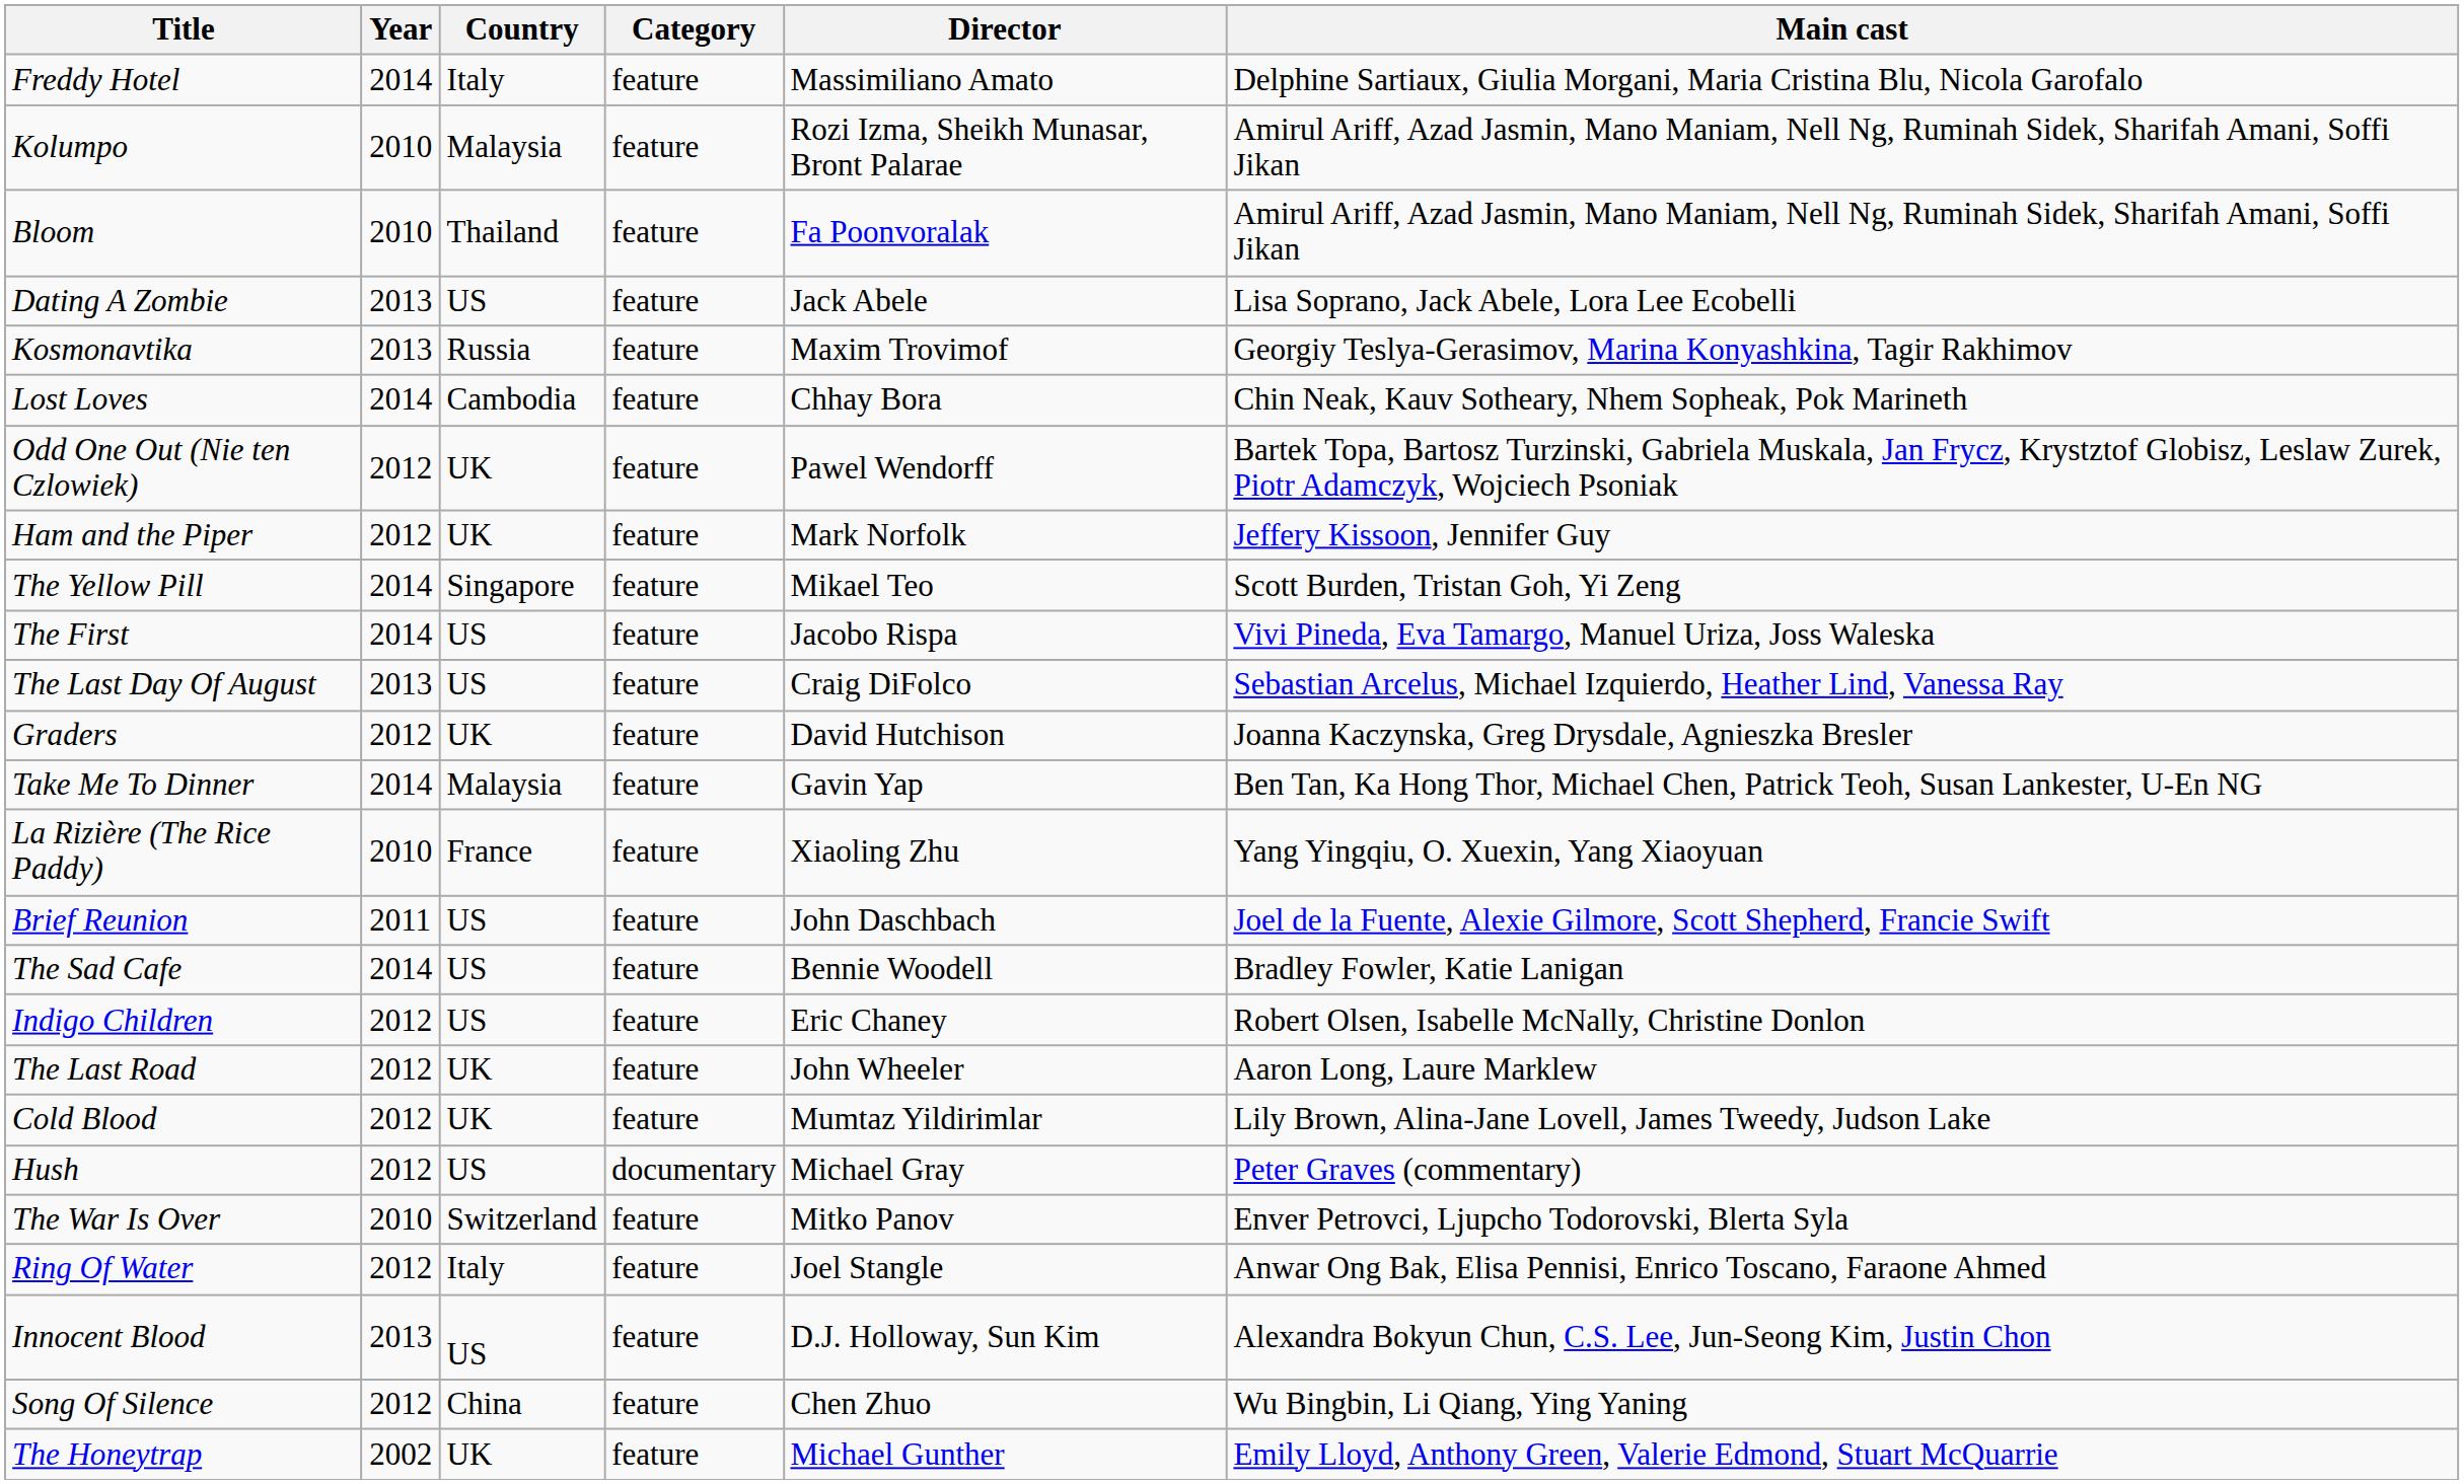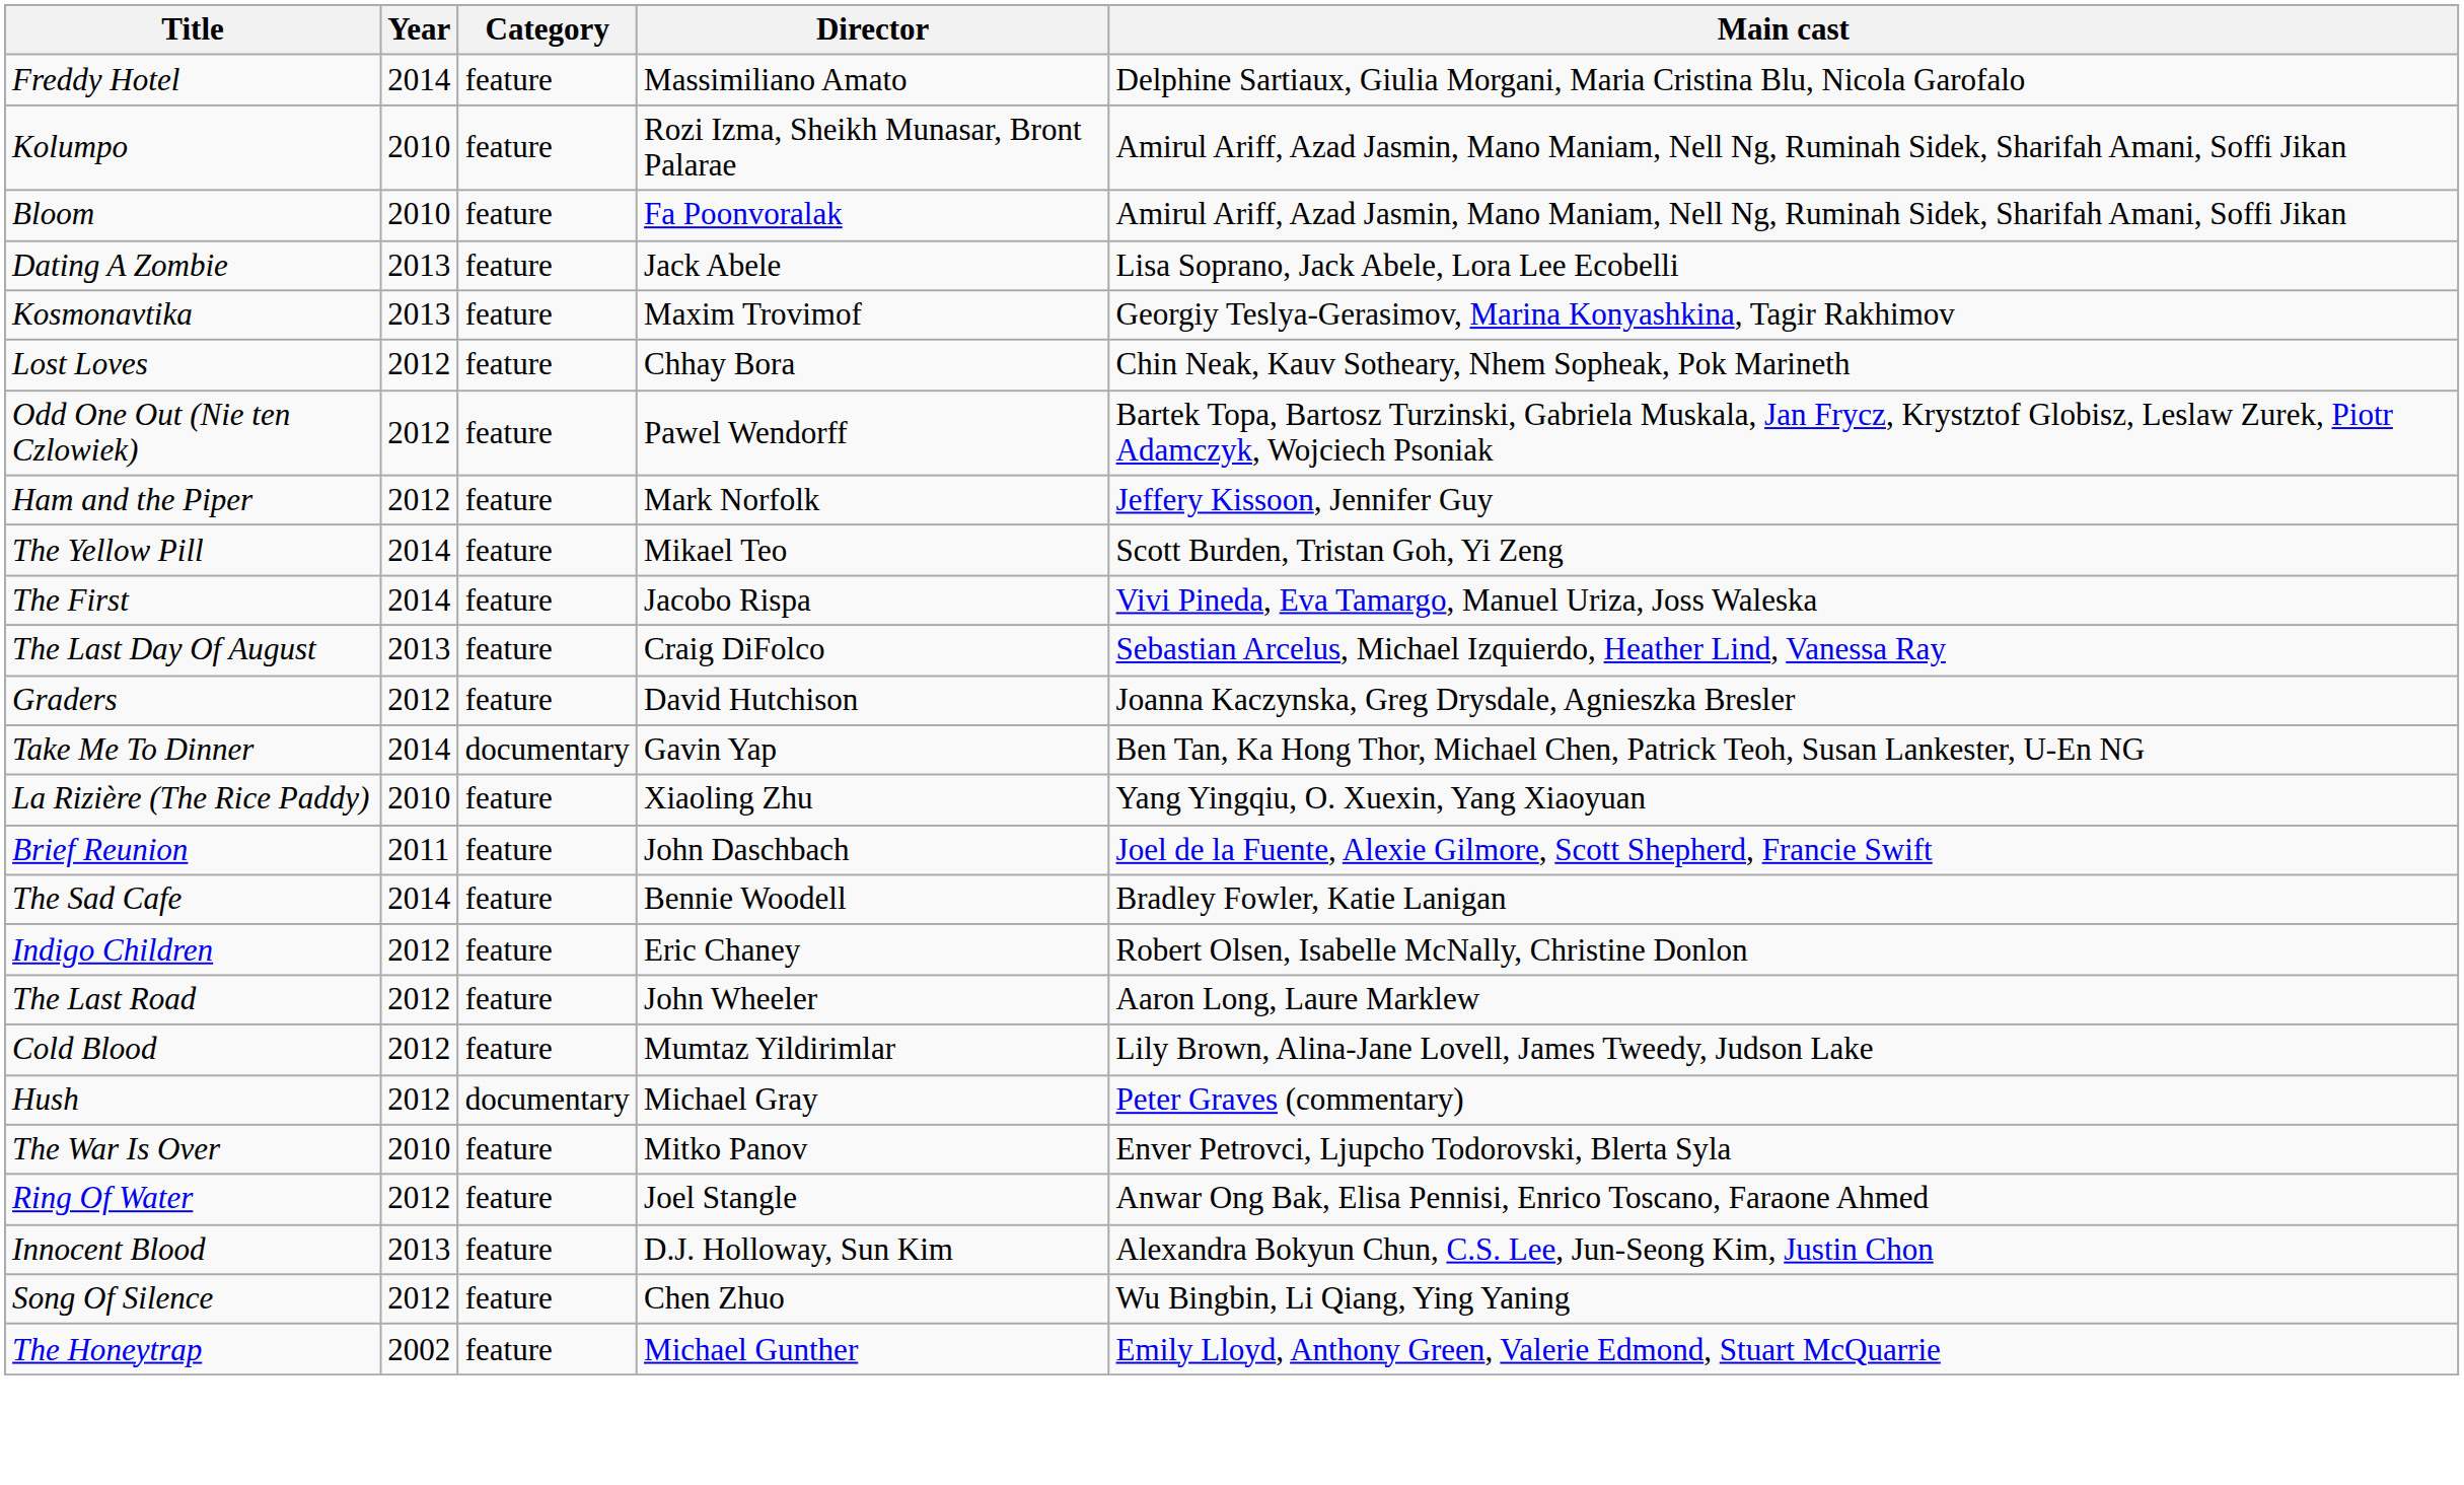- column: Country | Italy | Malaysia | Thailand | US | Russia | Cambodia | UK | UK | Singapore | US | US | UK | Malaysia | France | US | US | US | UK | UK | US | Switzerland | Italy | US | China | UK
Lost Loves | Year: 2014 -> 2012
Take Me To Dinner | Category: feature -> documentary
